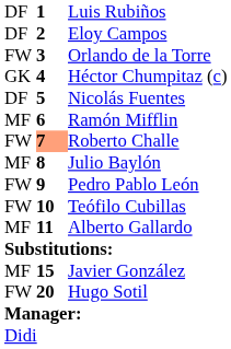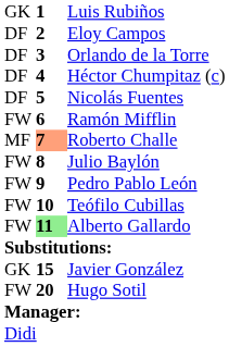Luis Rubiños | column 1: DF -> GK
Orlando de la Torre | column 1: FW -> DF
Héctor Chumpitaz (c) | column 1: GK -> DF
Ramón Mifflin | column 1: MF -> FW
Roberto Challe | column 1: FW -> MF
Julio Baylón | column 1: MF -> FW
Alberto Gallardo | column 1: MF -> FW
Alberto Gallardo | column 2: no background -> lightgreen background
Javier González | column 1: MF -> GK
